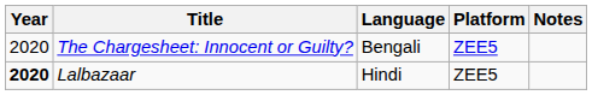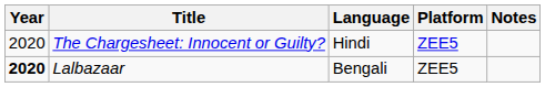The Chargesheet: Innocent or Guilty? | Language: Bengali -> Hindi
Lalbazaar | Language: Hindi -> Bengali
